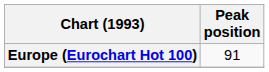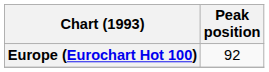Europe (Eurochart Hot 100) | Peak position: 91 -> 92
